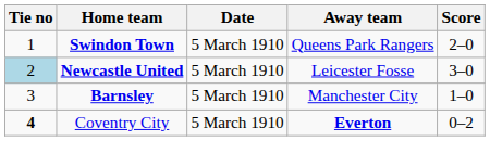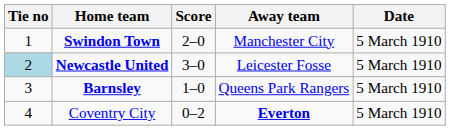columns swapped: Score <-> Date
Swindon Town | Away team: Queens Park Rangers -> Manchester City
Barnsley | Away team: Manchester City -> Queens Park Rangers
Coventry City | Tie no: bold -> normal
